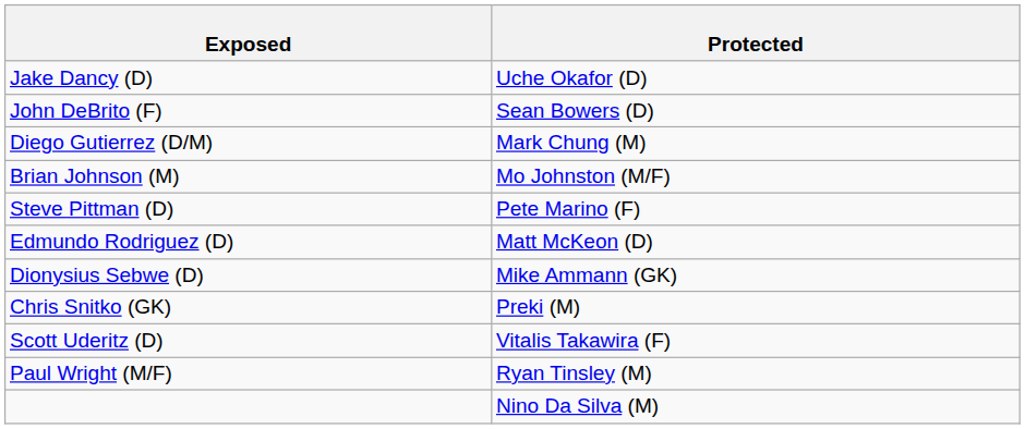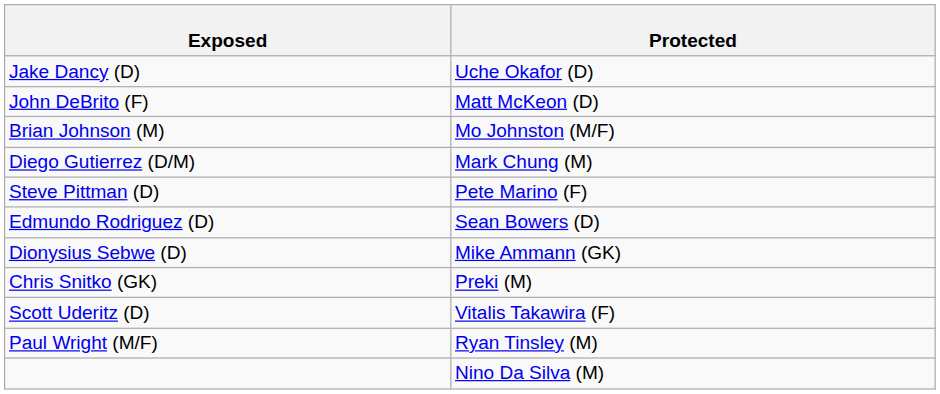John DeBrito (F) | Protected: Sean Bowers (D) -> Matt McKeon (D)
rows swapped: Diego Gutierrez (D/M) <-> Brian Johnson (M)
Edmundo Rodriguez (D) | Protected: Matt McKeon (D) -> Sean Bowers (D)
